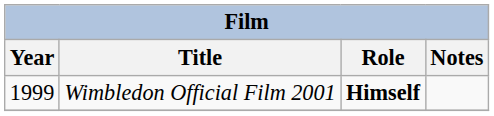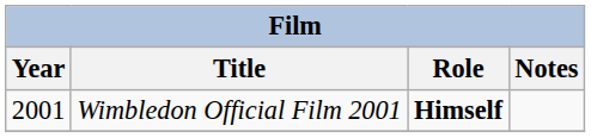Wimbledon Official Film 2001 | Year: 1999 -> 2001
